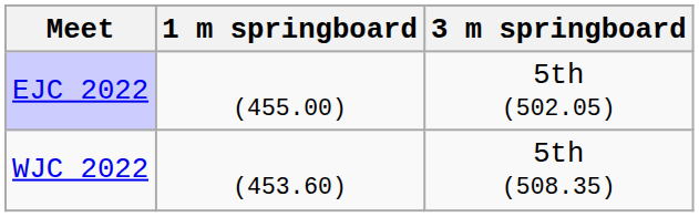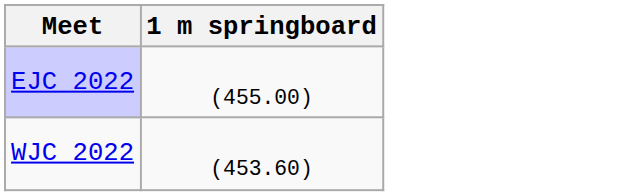- column: 3 m springboard | 5th (502.05) | 5th (508.35)
